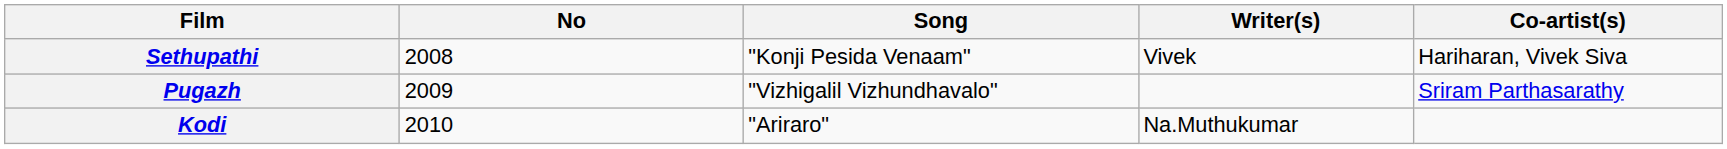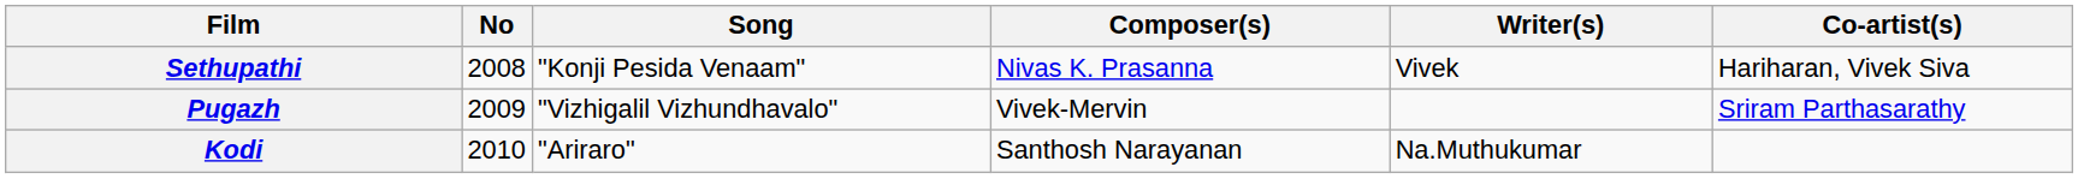+ column: Composer(s) | Nivas K. Prasanna | Vivek-Mervin | Santhosh Narayanan
